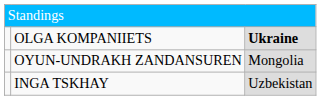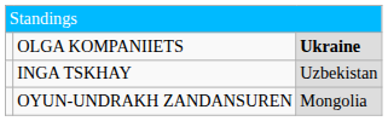rows swapped: OYUN-UNDRAKH ZANDANSUREN <-> INGA TSKHAY
